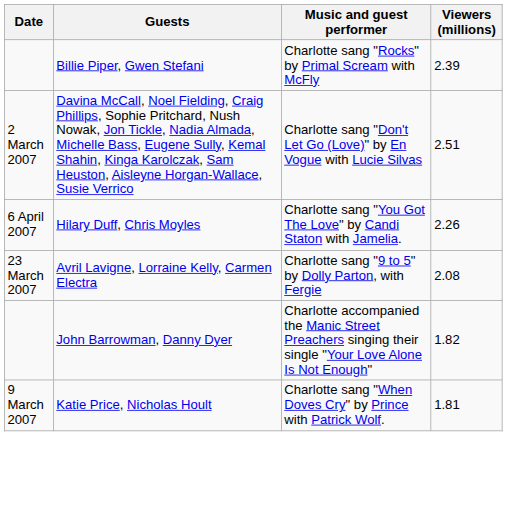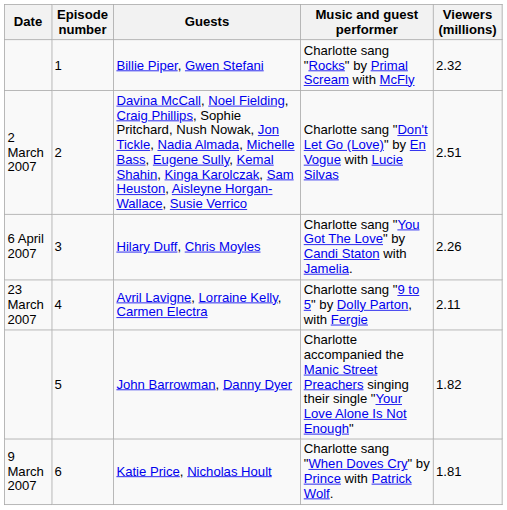+ column: Episode number | 1 | 2 | 3 | 4 | 5 | 6
Billie Piper, Gwen Stefani | Viewers (millions): 2.39 -> 2.32
Avril Lavigne, Lorraine Kelly, Carmen Electra | Viewers (millions): 2.08 -> 2.11
